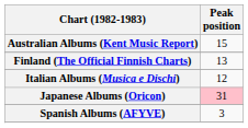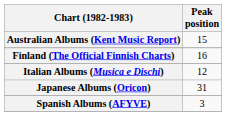Finland (The Official Finnish Charts) | Peak position: 13 -> 16
Japanese Albums (Oricon) | Peak position: pink background -> no background
